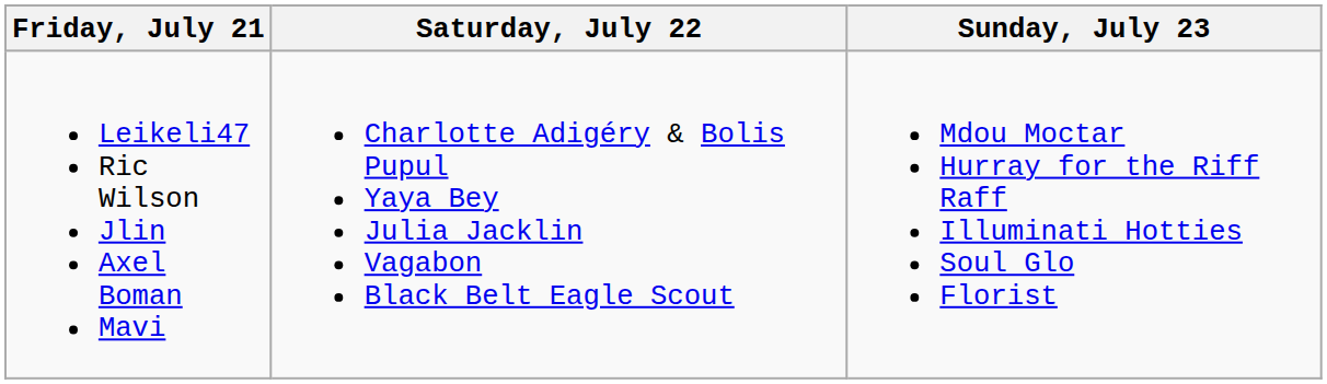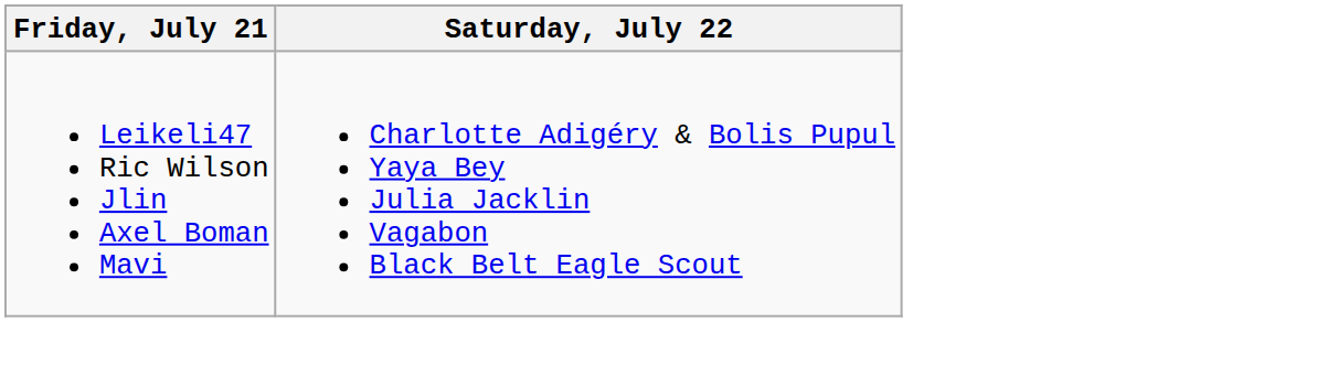- column: Sunday, July 23 | Mdou Moctar Hurray for the Riff Raff Illuminati Hotties Soul Glo Florist
